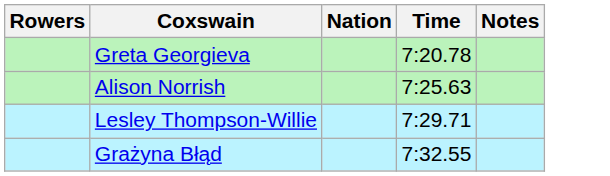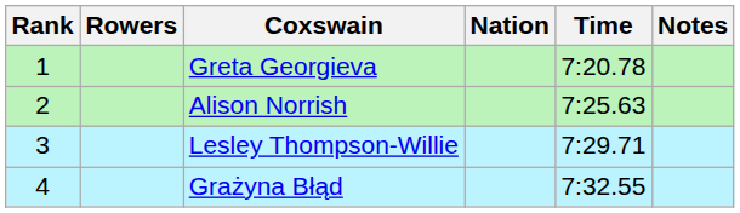+ column: Rank | 1 | 2 | 3 | 4
